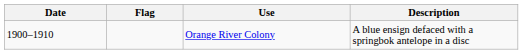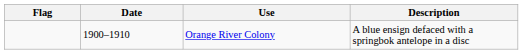columns swapped: Flag <-> Date
